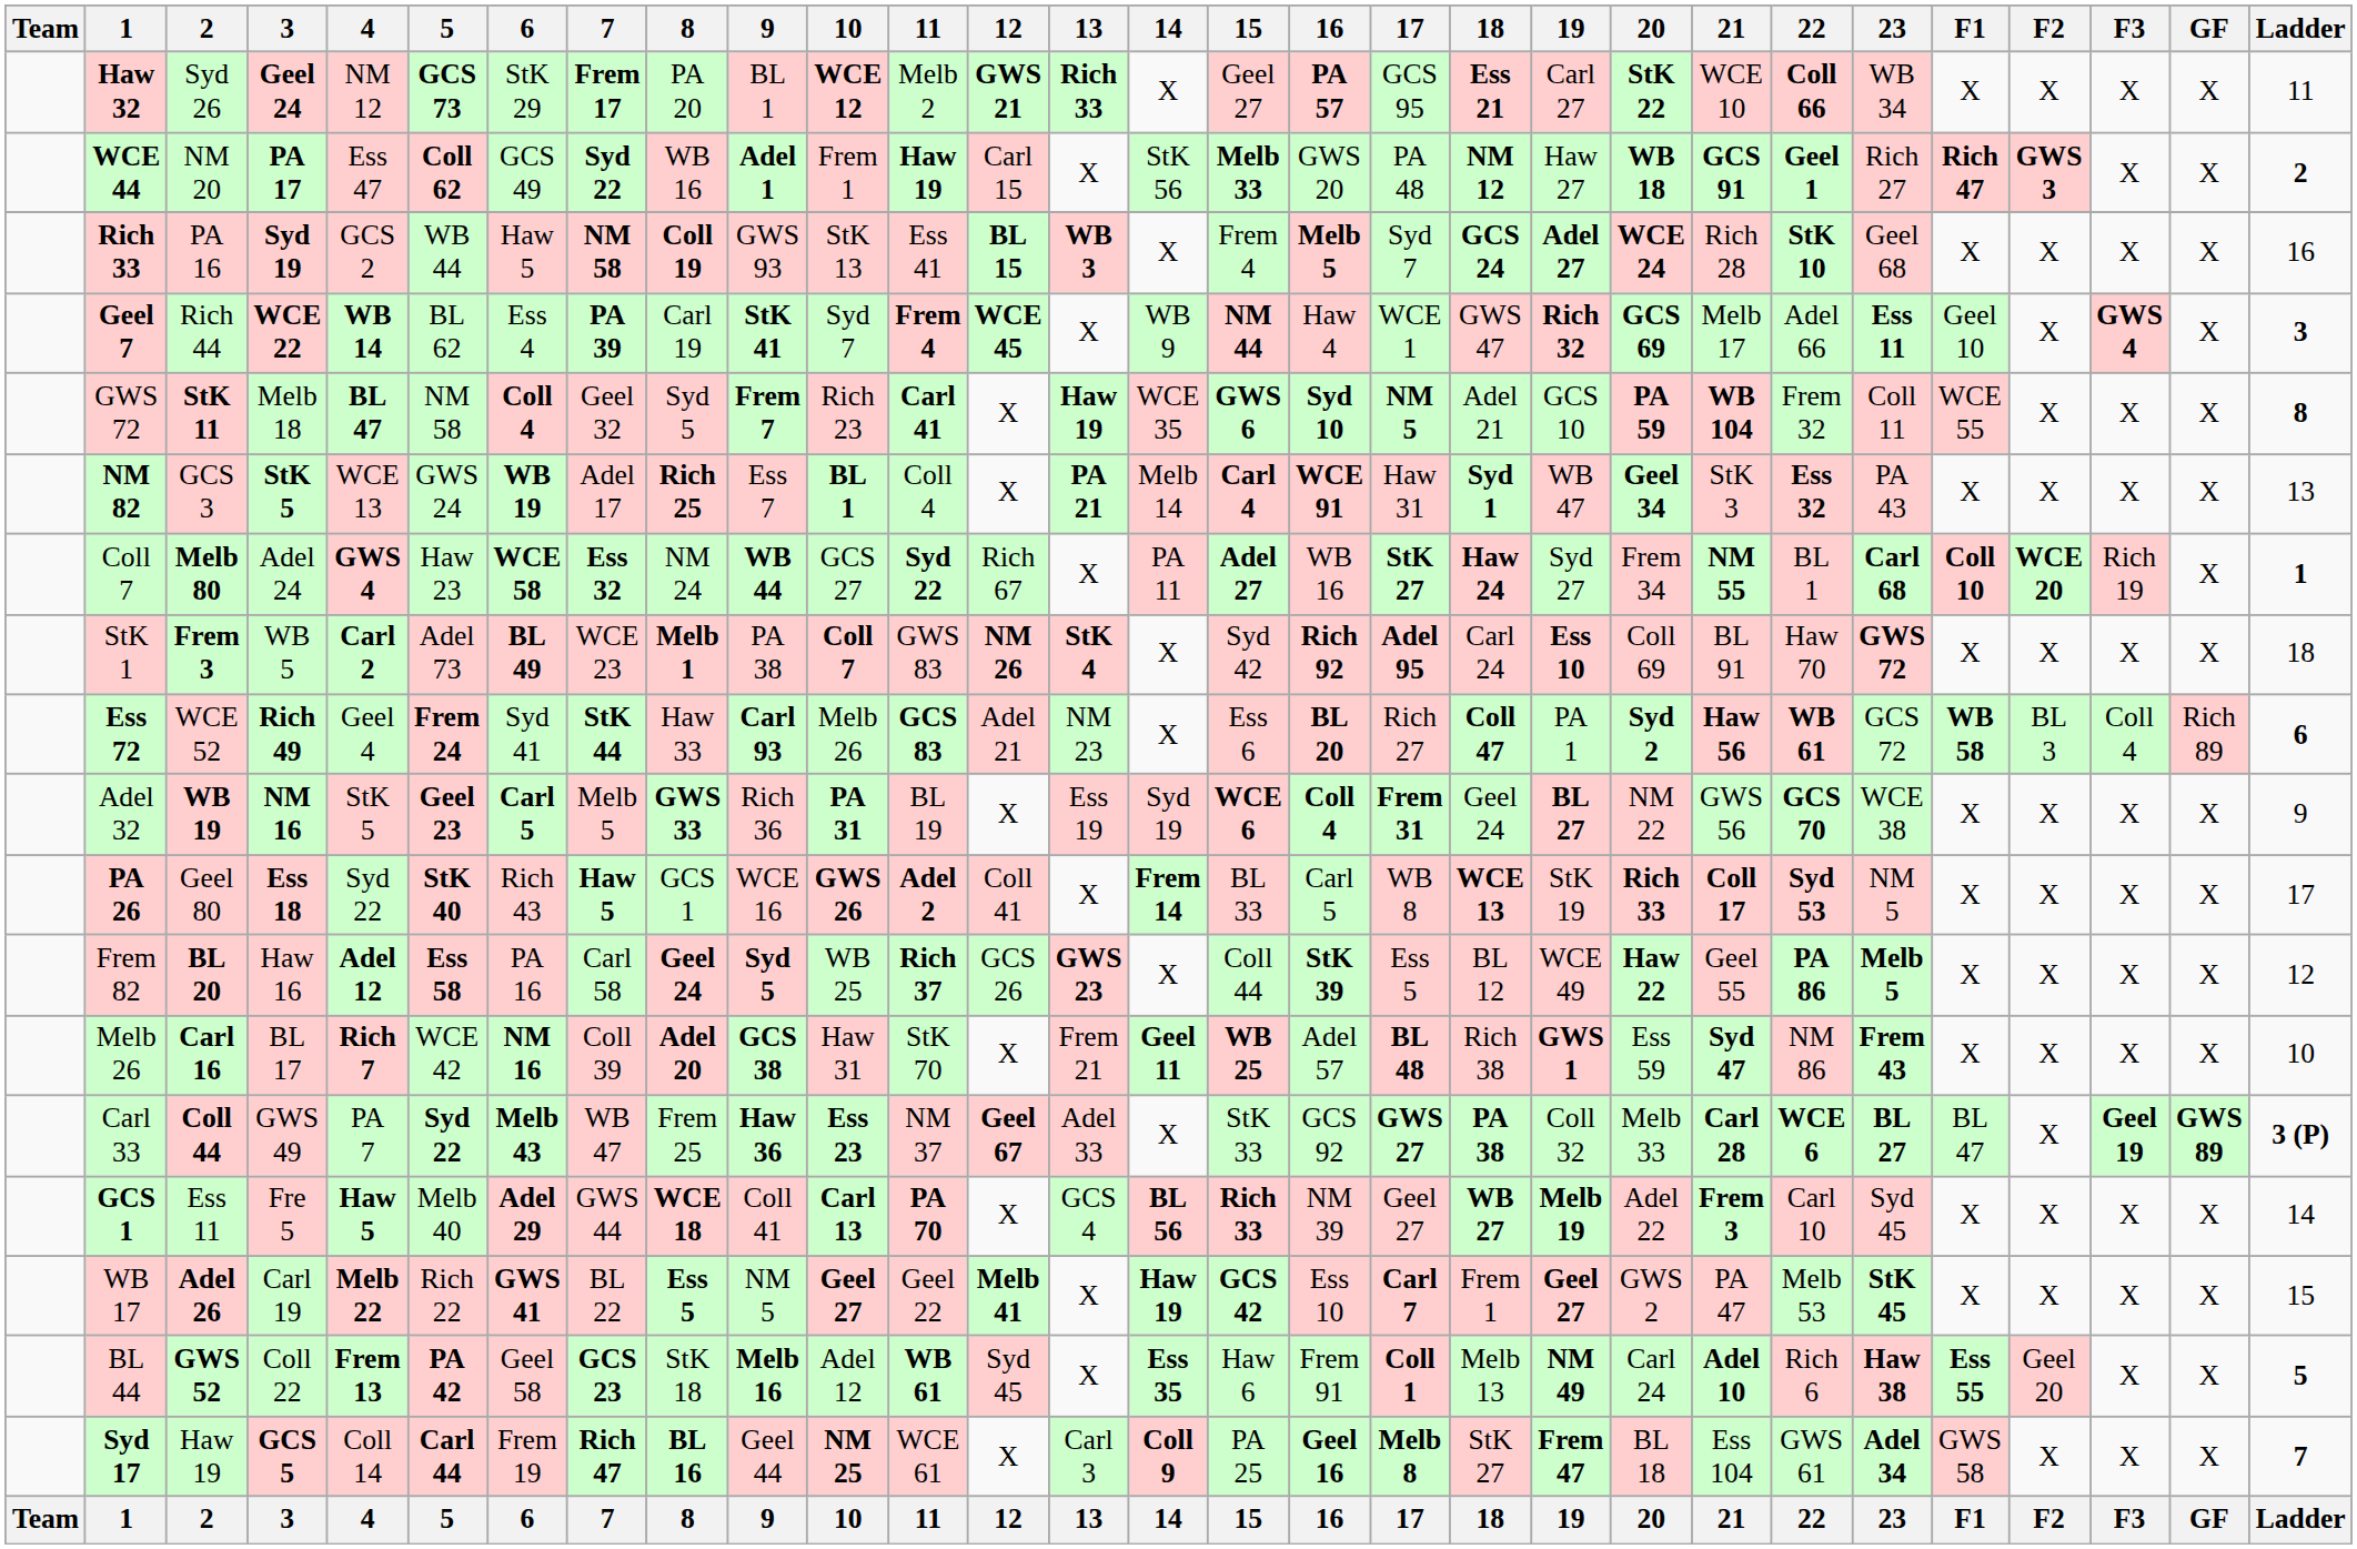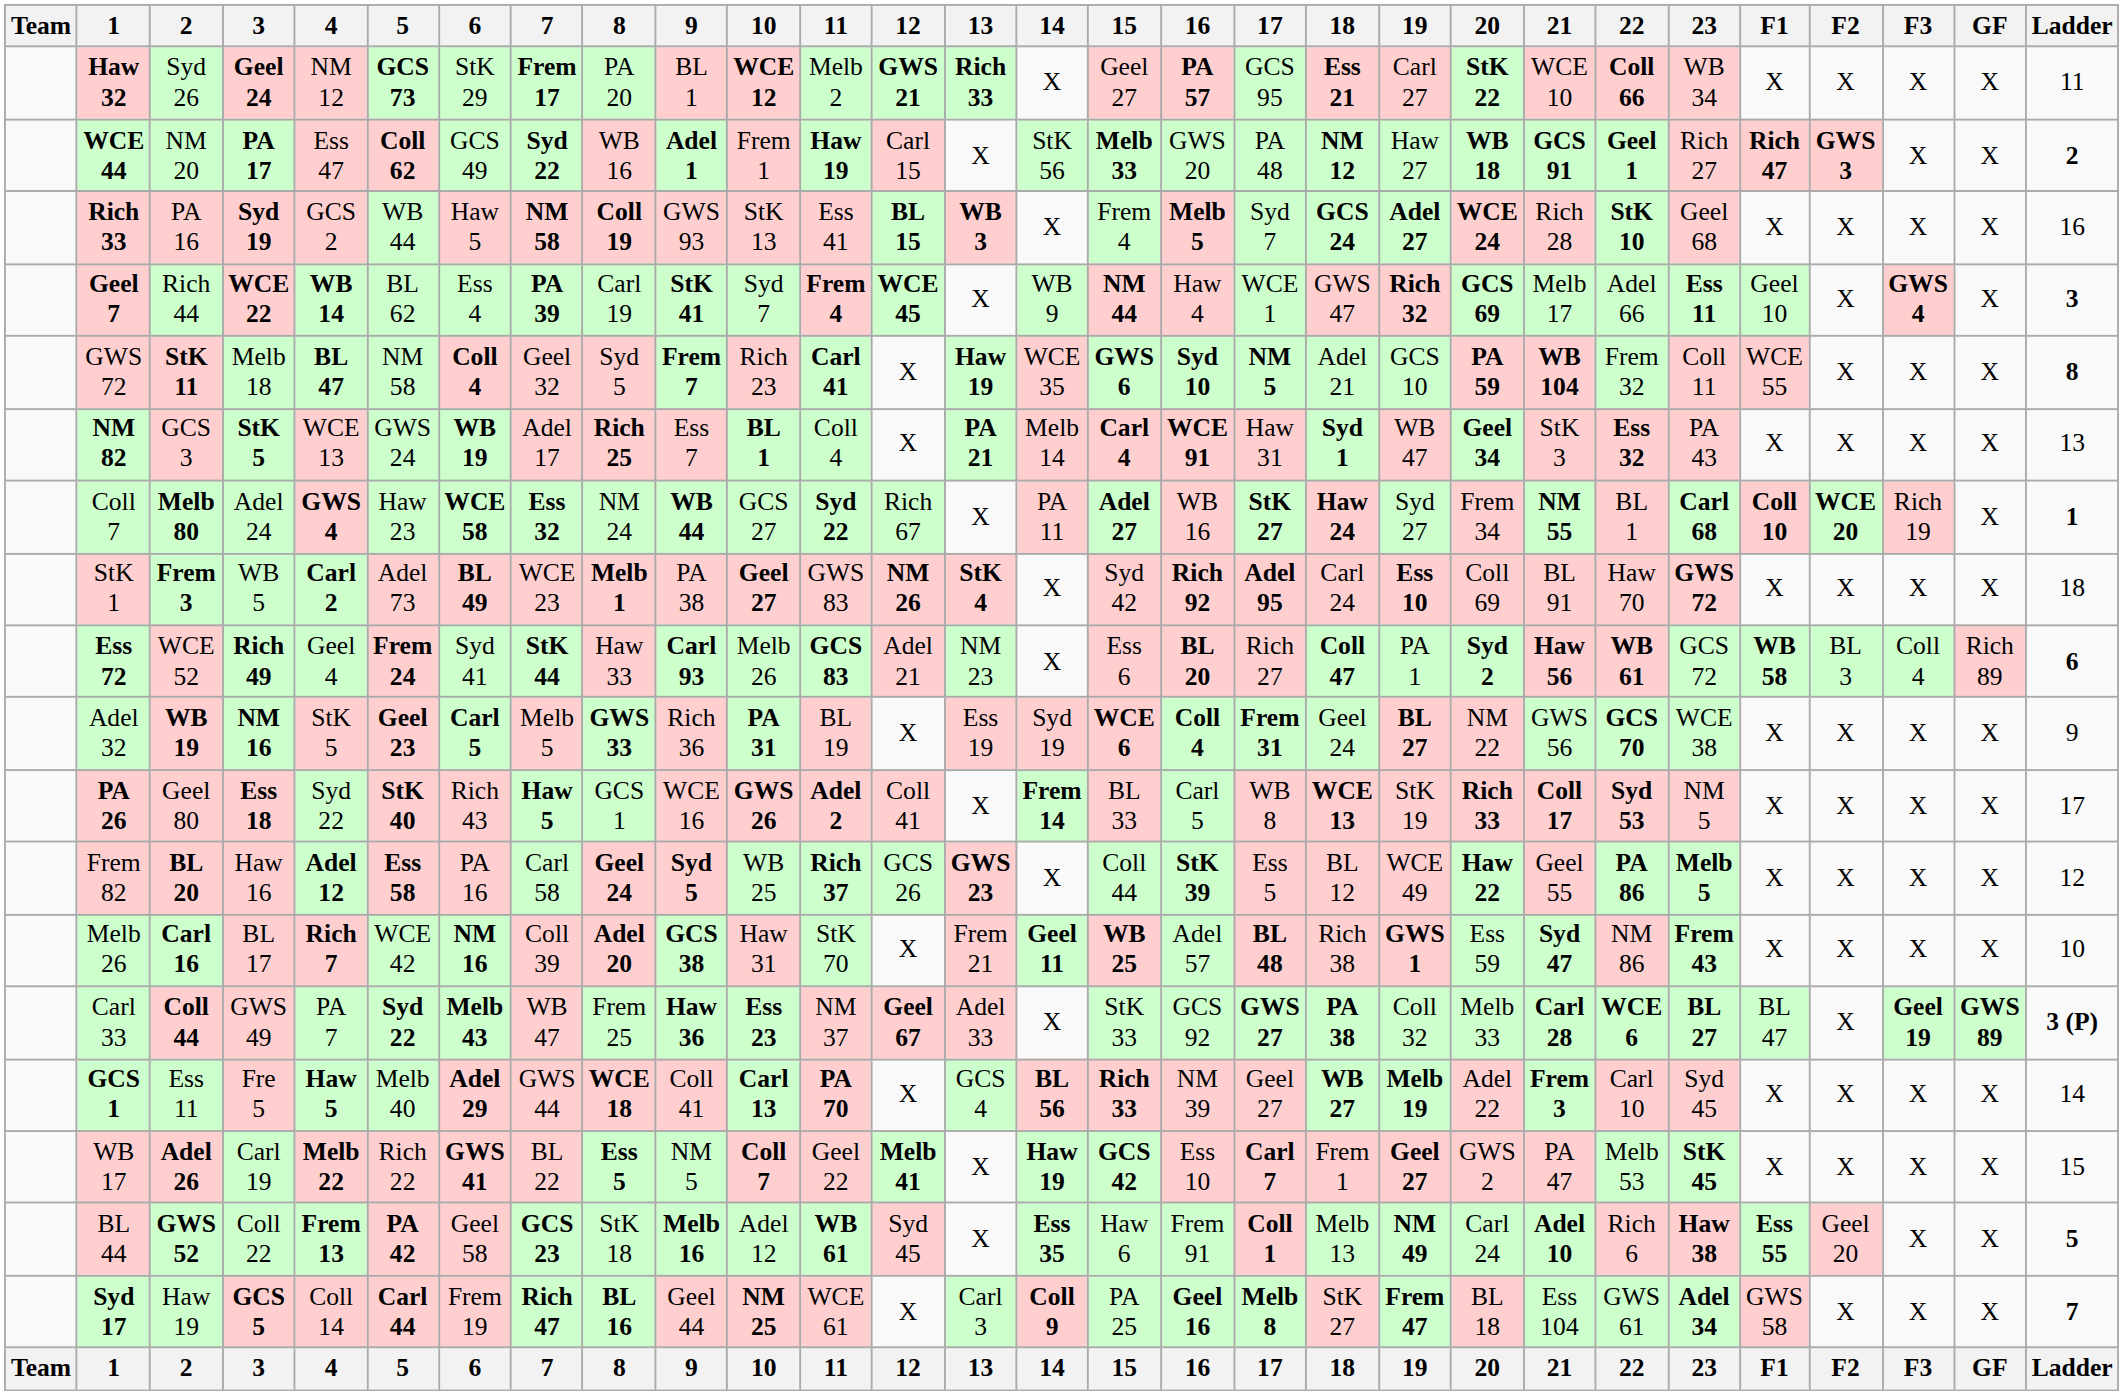StK 1 | 10: Coll 7 -> Geel 27
WB 17 | 10: Geel 27 -> Coll 7
